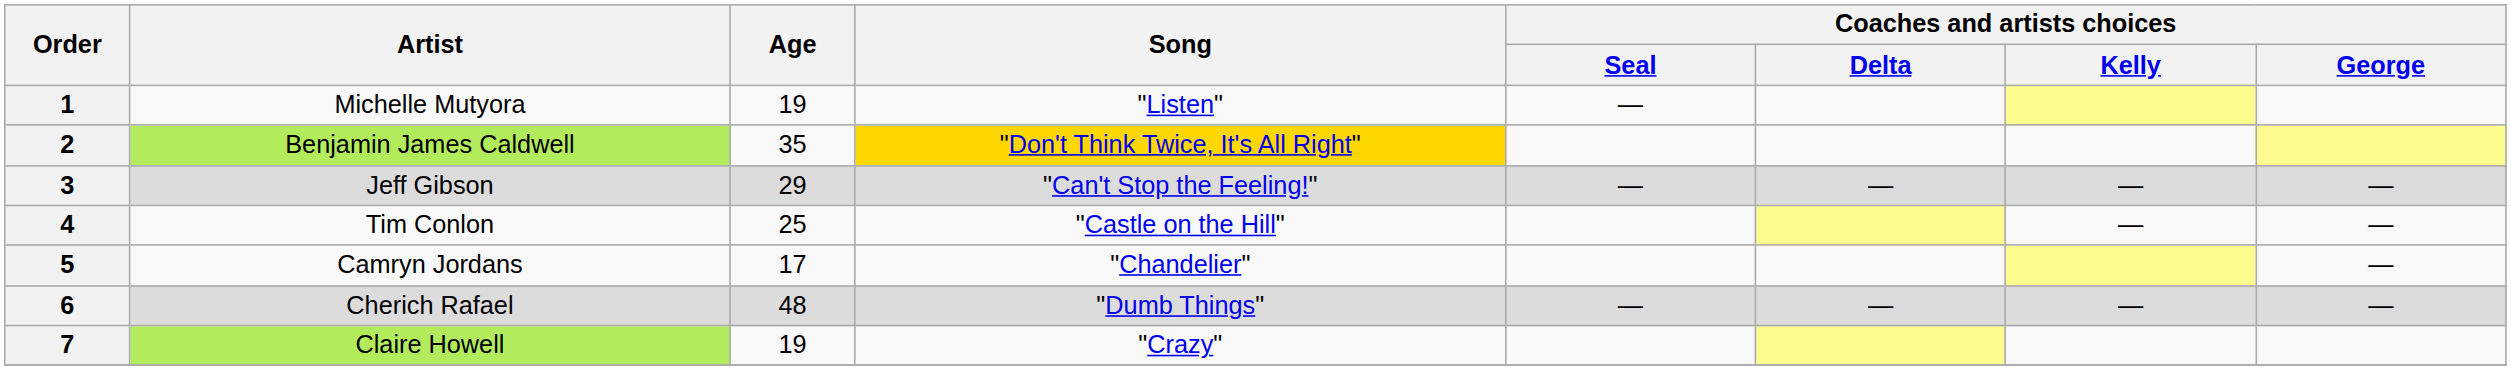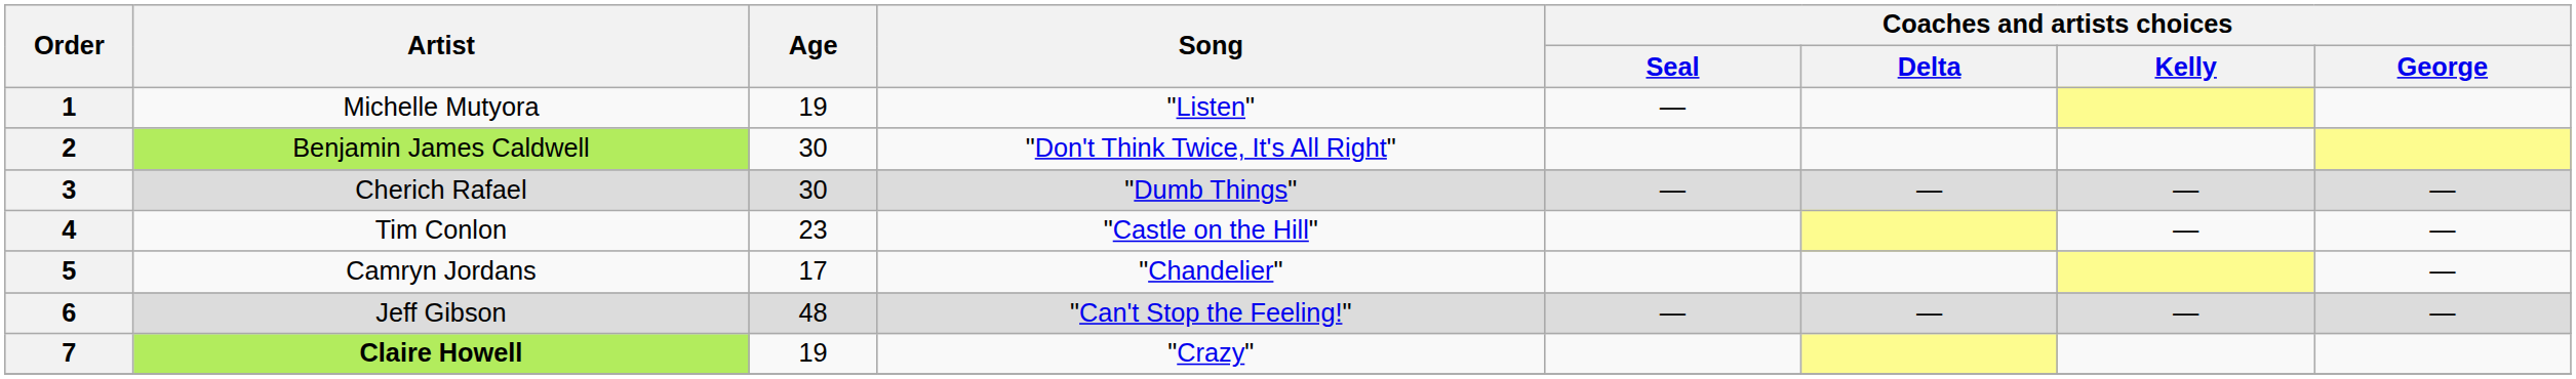2 | Age: 35 -> 30
2 | Song: gold background -> no background
3 | Artist: Jeff Gibson -> Cherich Rafael
3 | Age: 29 -> 30
3 | Song: "Can't Stop the Feeling!" -> "Dumb Things"
4 | Age: 25 -> 23
6 | Artist: Cherich Rafael -> Jeff Gibson
6 | Song: "Dumb Things" -> "Can't Stop the Feeling!"
7 | Artist: normal -> bold
